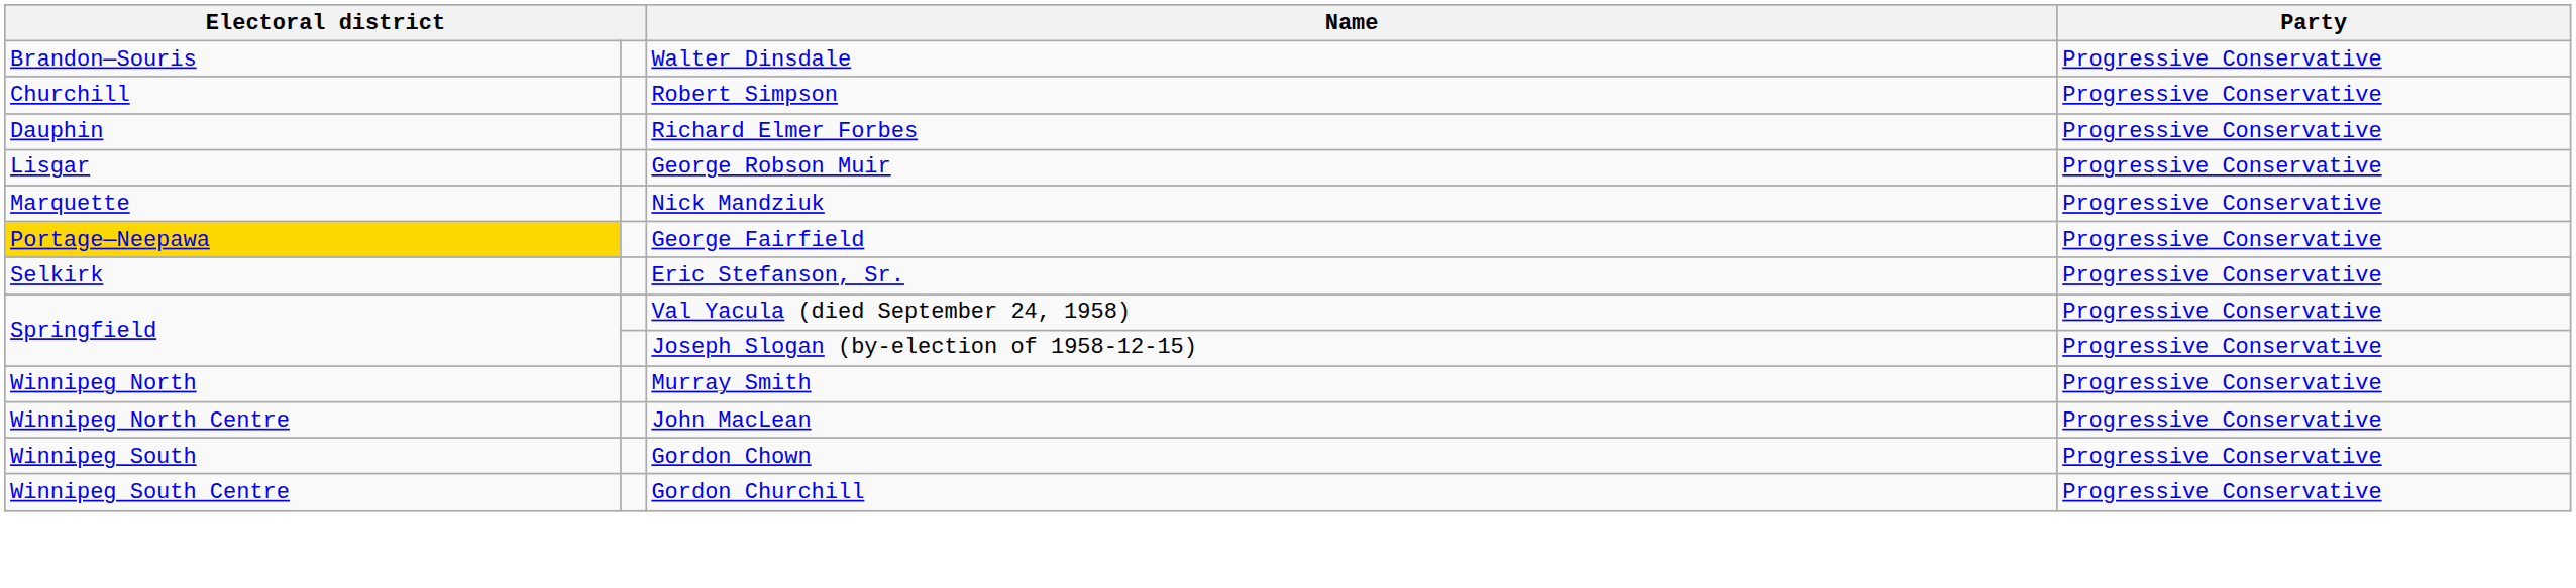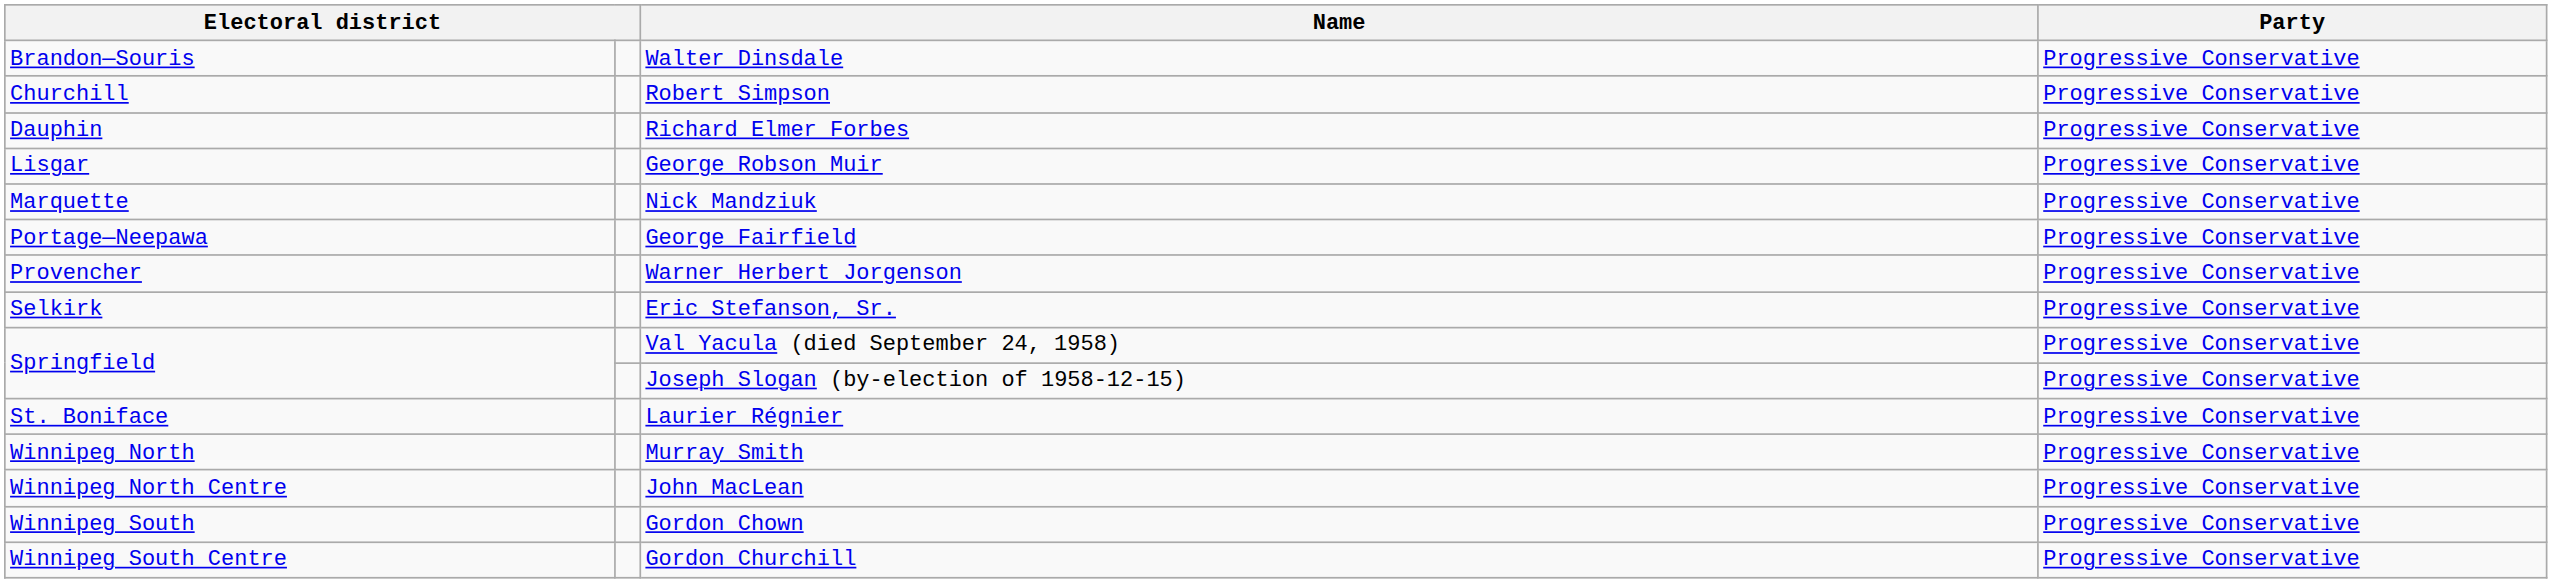George Fairfield | column 1: gold background -> no background
+ row: Provencher | Warner Herbert Jorgenson | Progressive Conservative
+ row: St. Boniface | Laurier Régnier | Progressive Conservative
